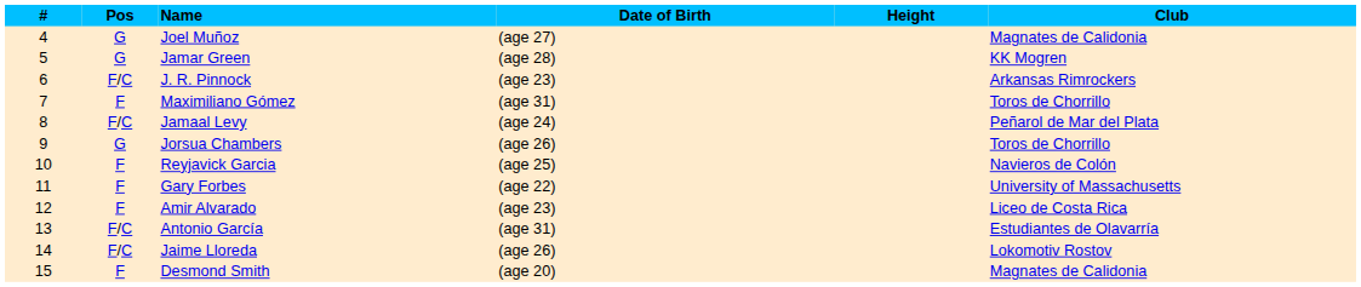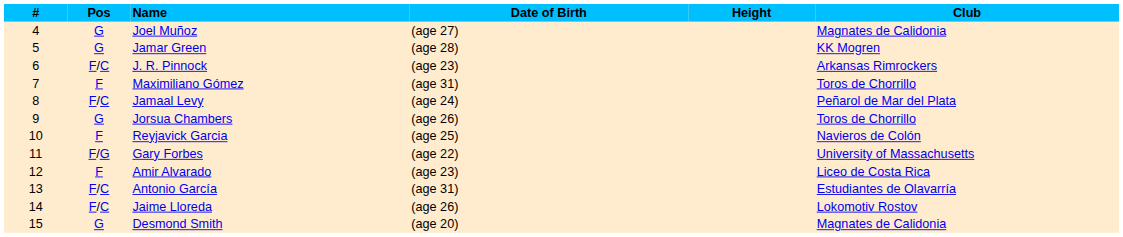Gary Forbes | Pos: F -> F/G
Desmond Smith | Pos: F -> G
